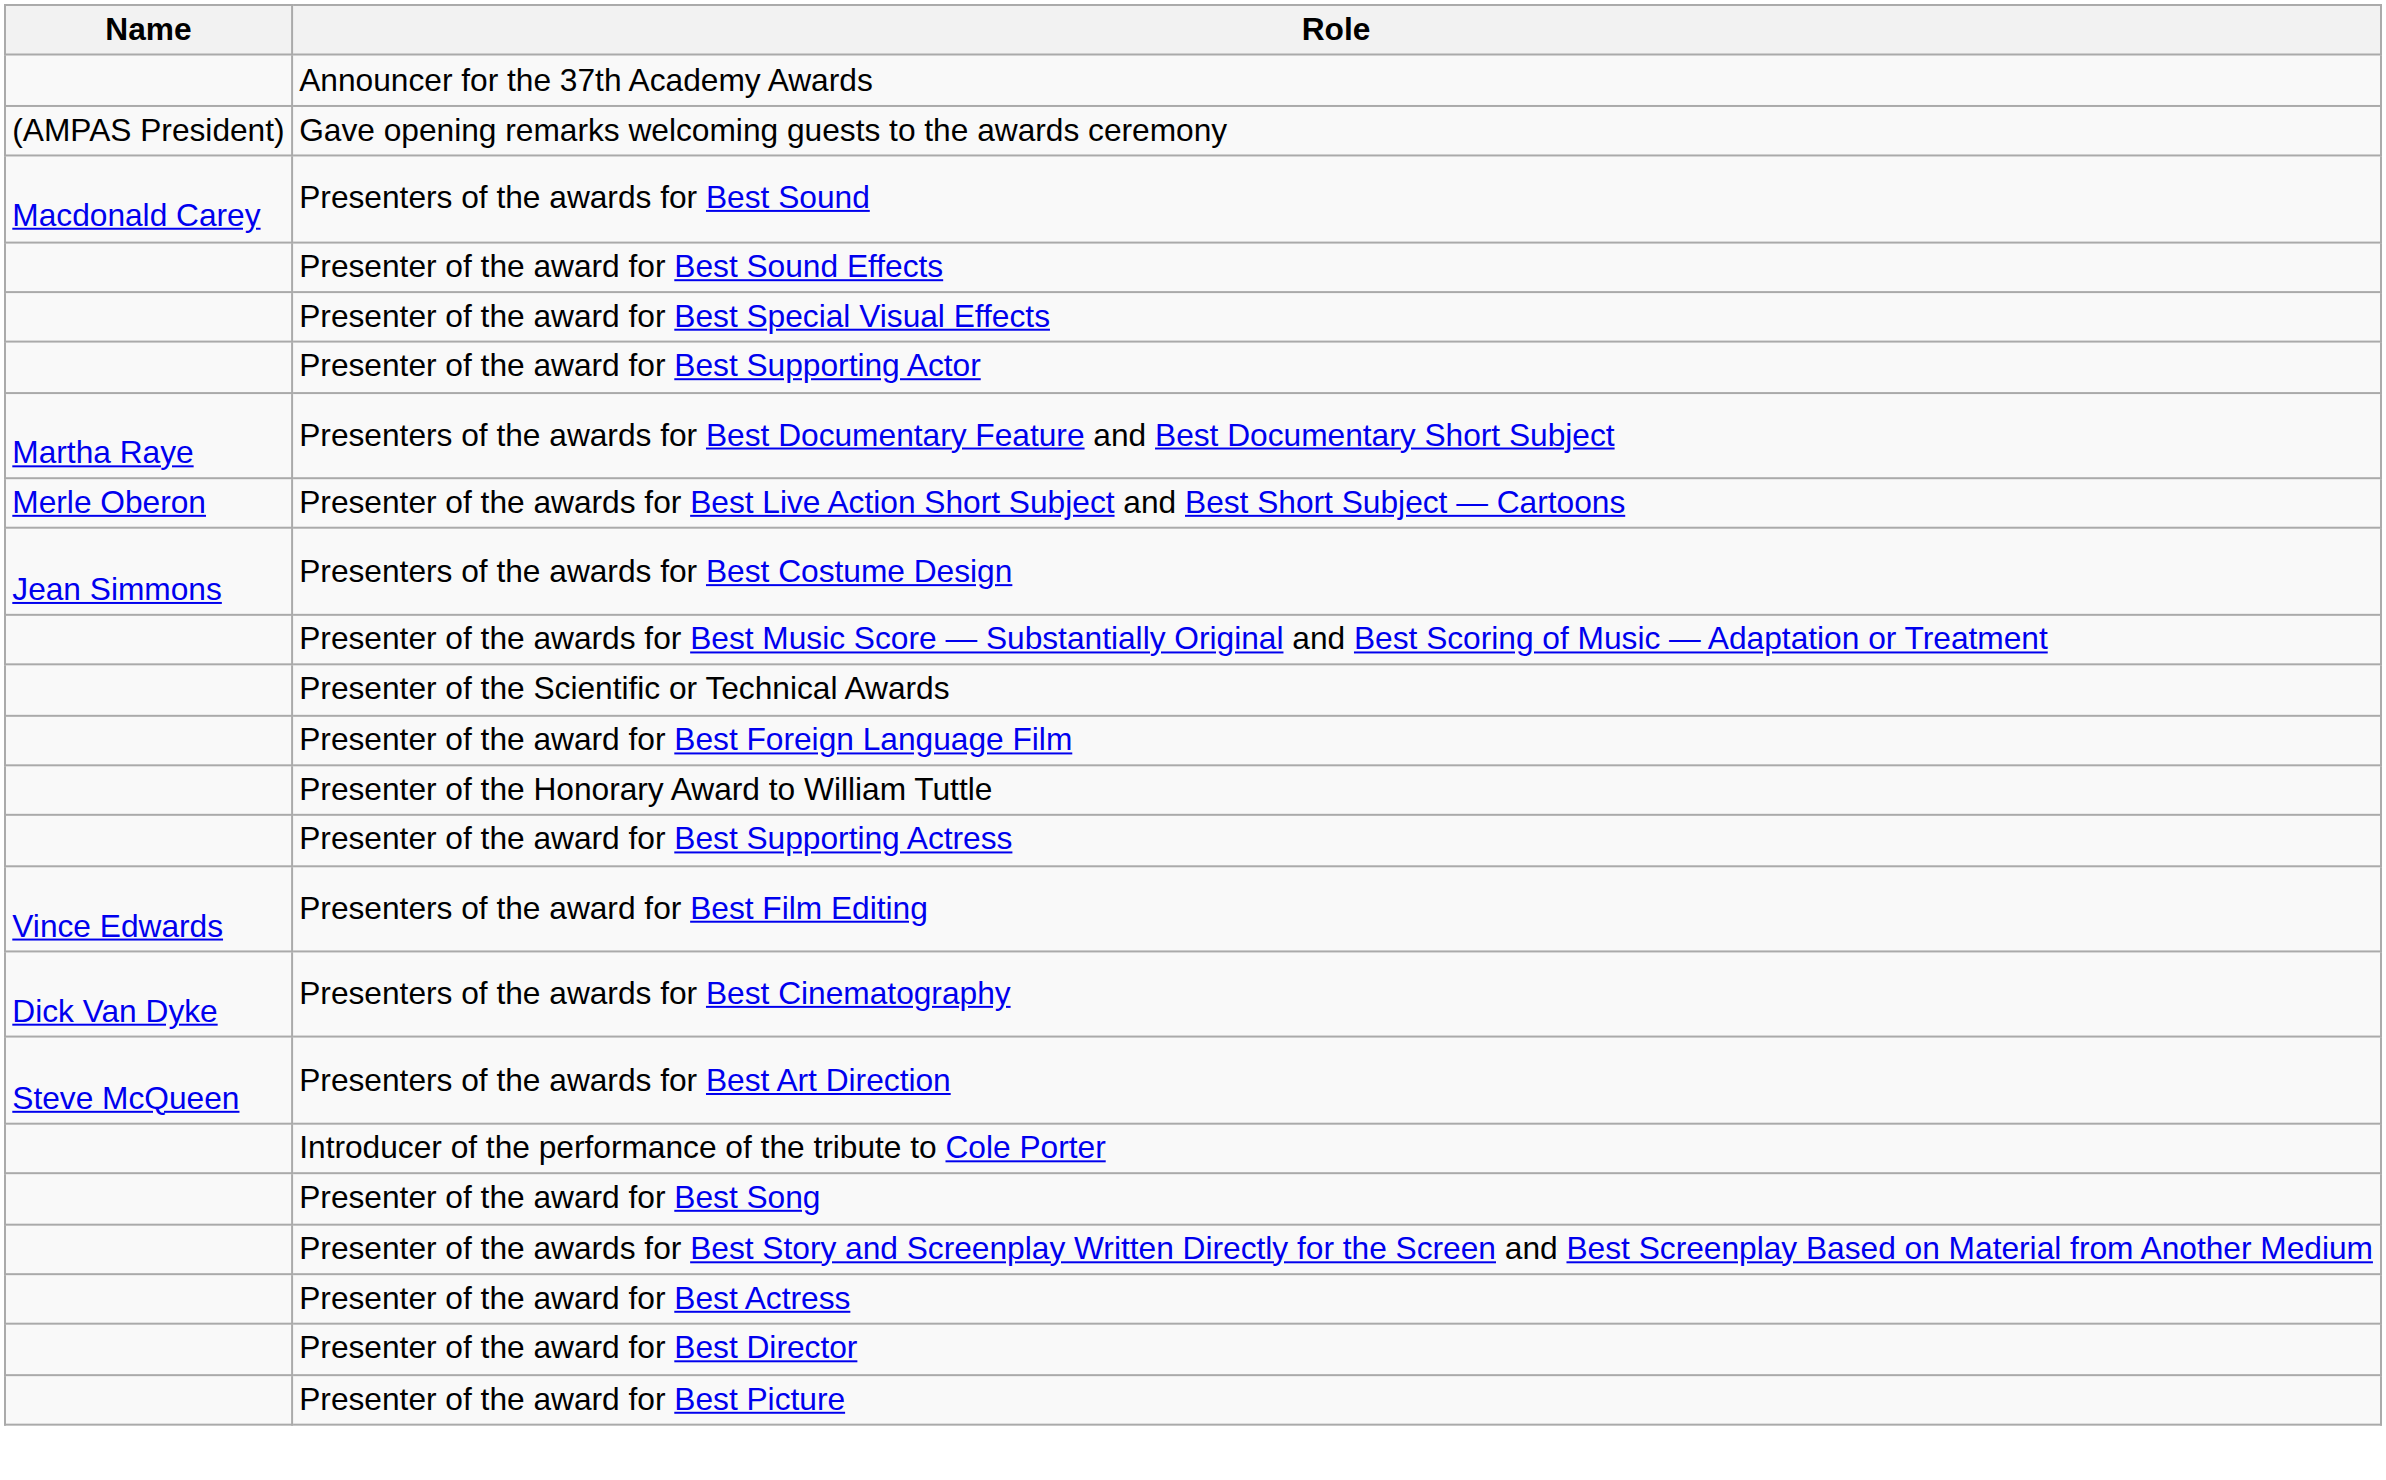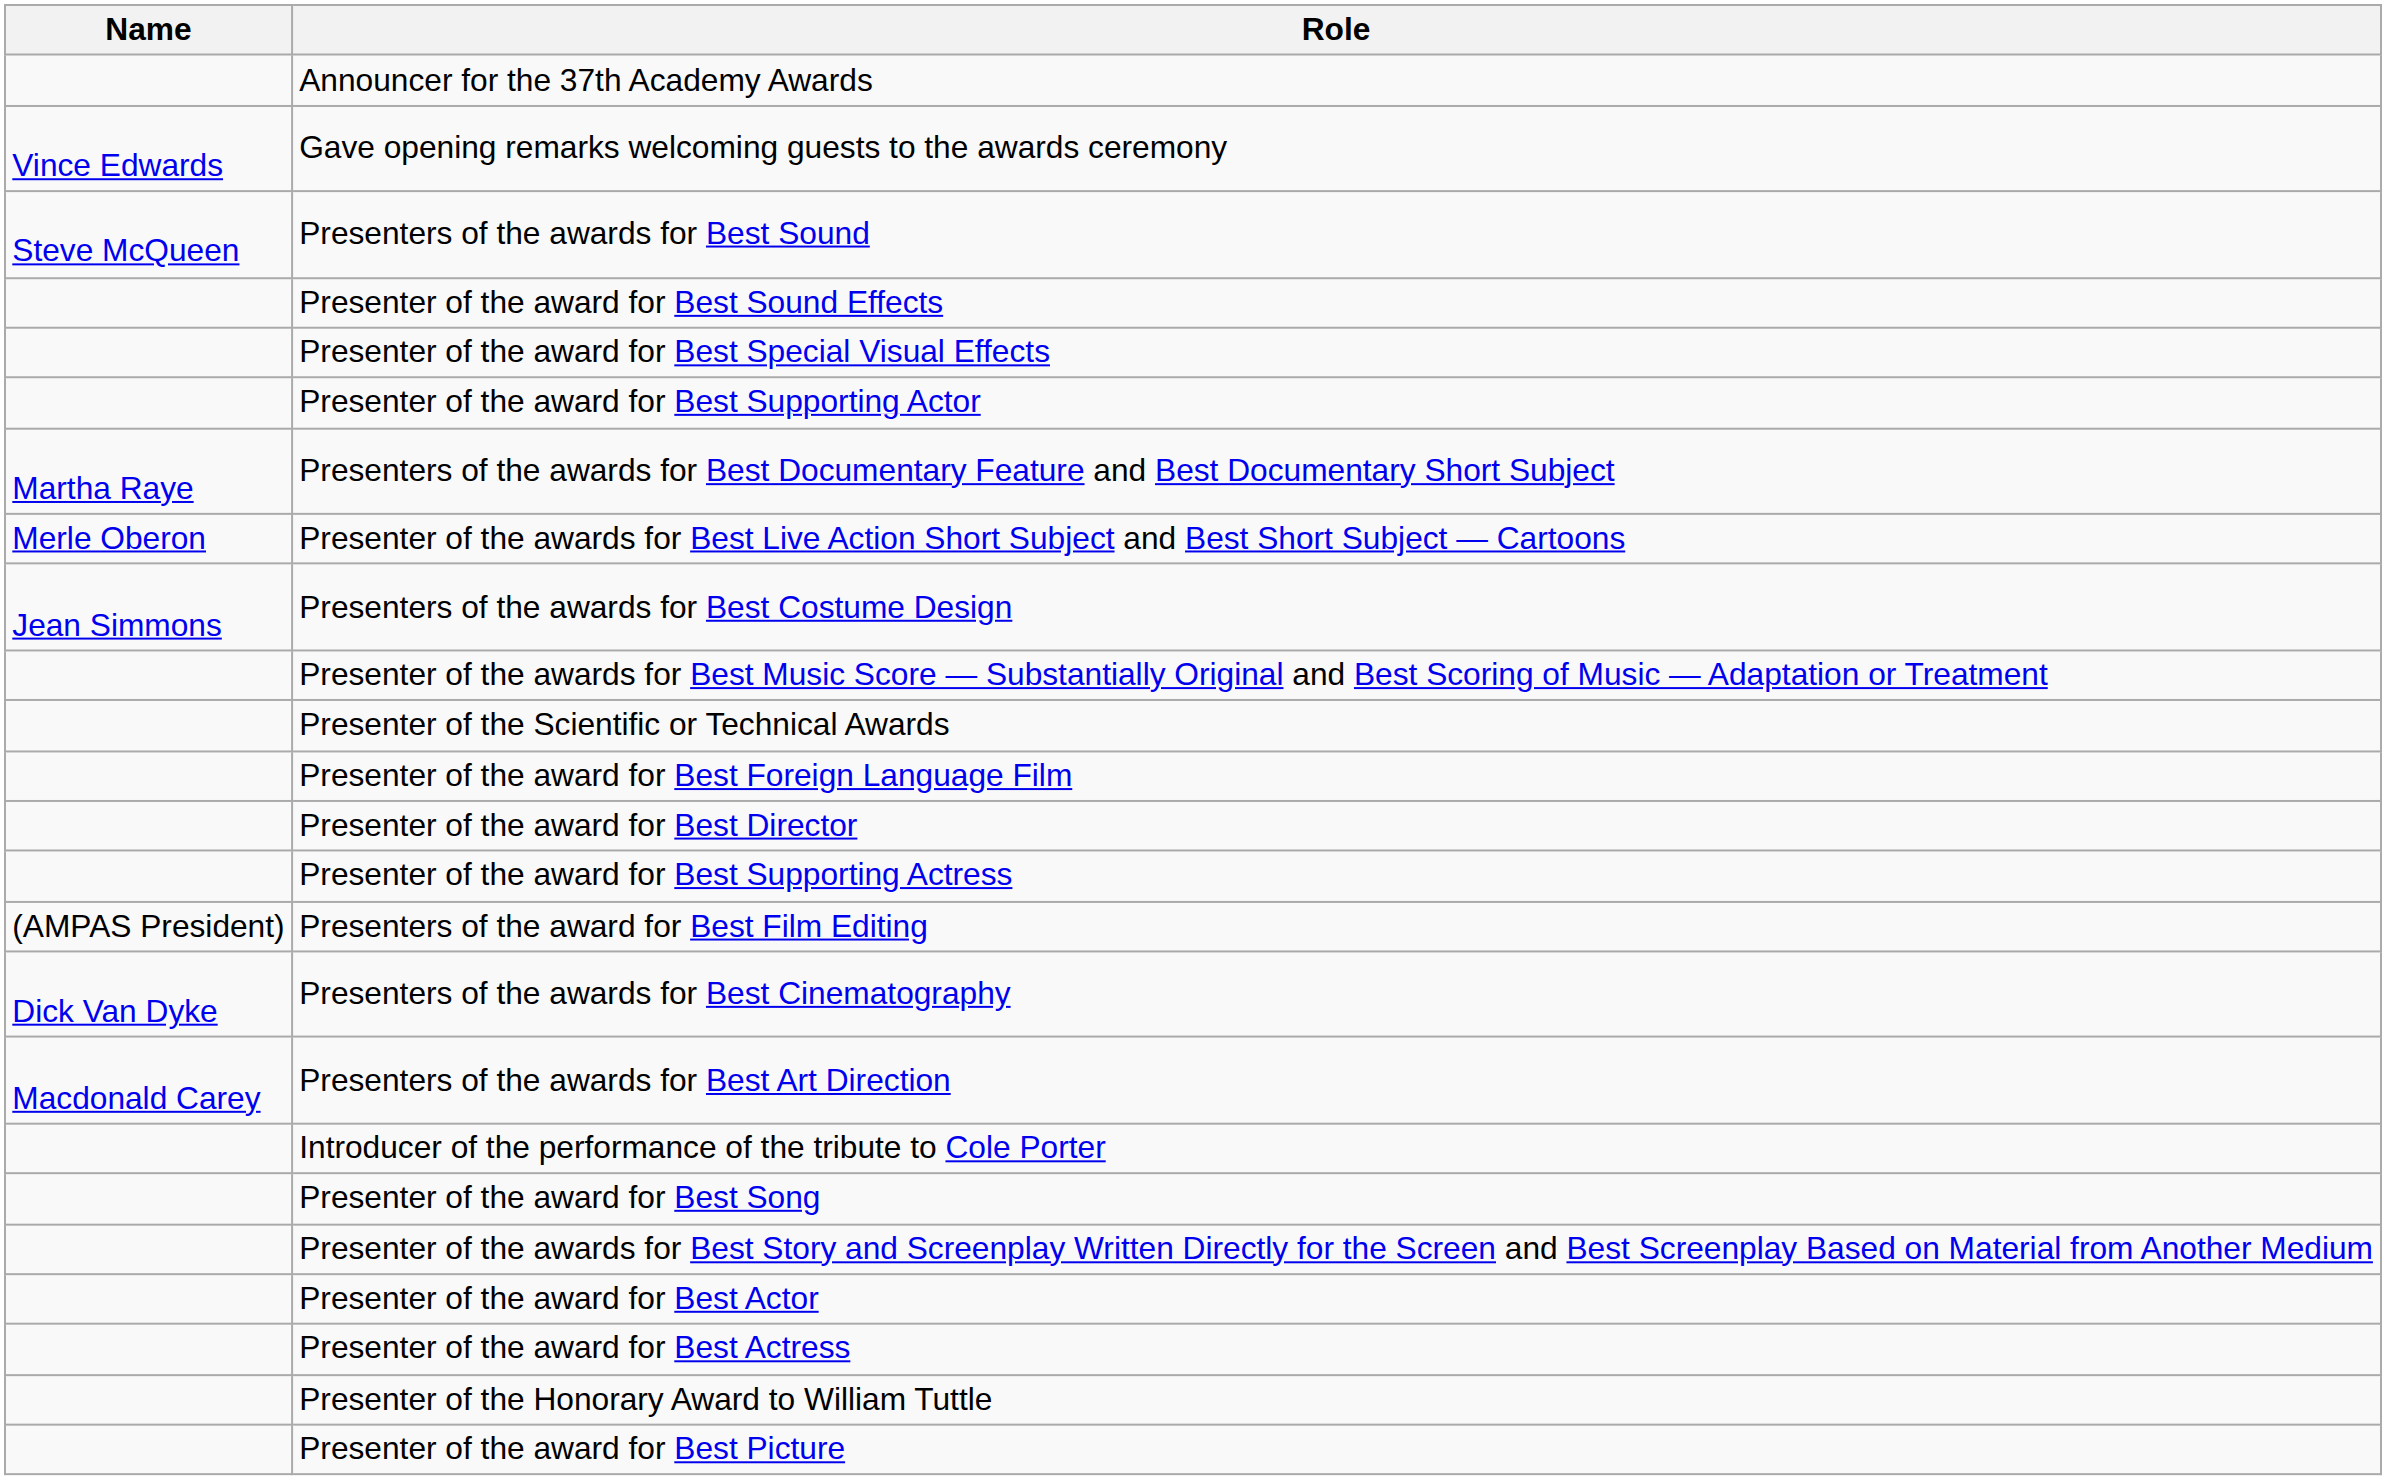Gave opening remarks welcoming guests to the awards ceremony | Name: (AMPAS President) -> Vince Edwards
Presenters of the awards for Best Sound | Name: Macdonald Carey -> Steve McQueen
rows swapped: Presenter of the Honorary Award to William Tuttle <-> Presenter of the award for Best Director
Presenters of the award for Best Film Editing | Name: Vince Edwards -> (AMPAS President)
Presenters of the awards for Best Art Direction | Name: Steve McQueen -> Macdonald Carey
+ row: Presenter of the award for Best Actor
